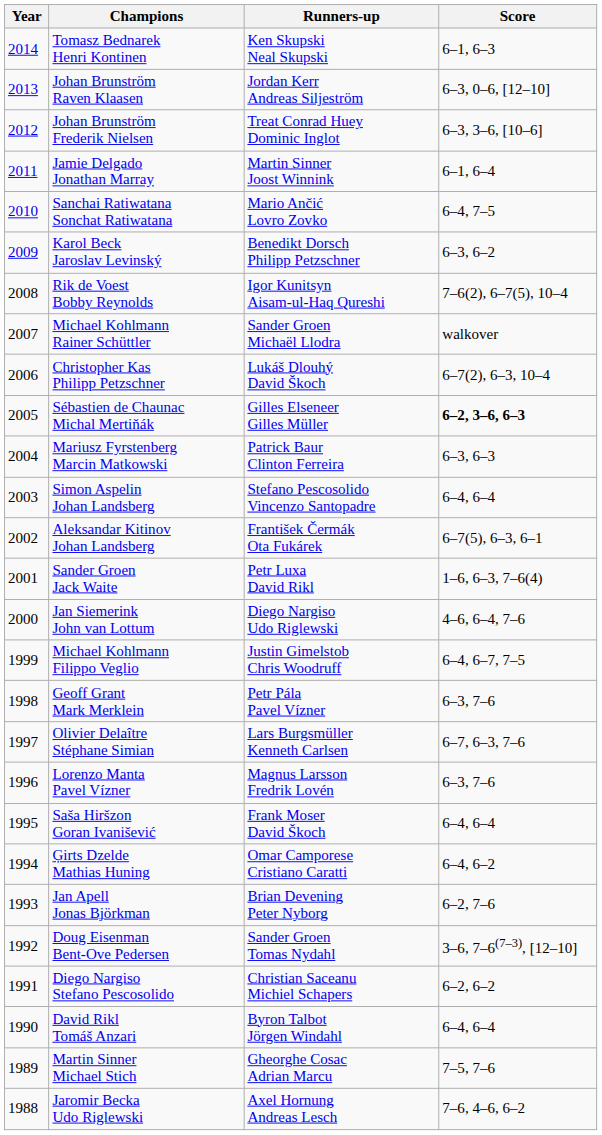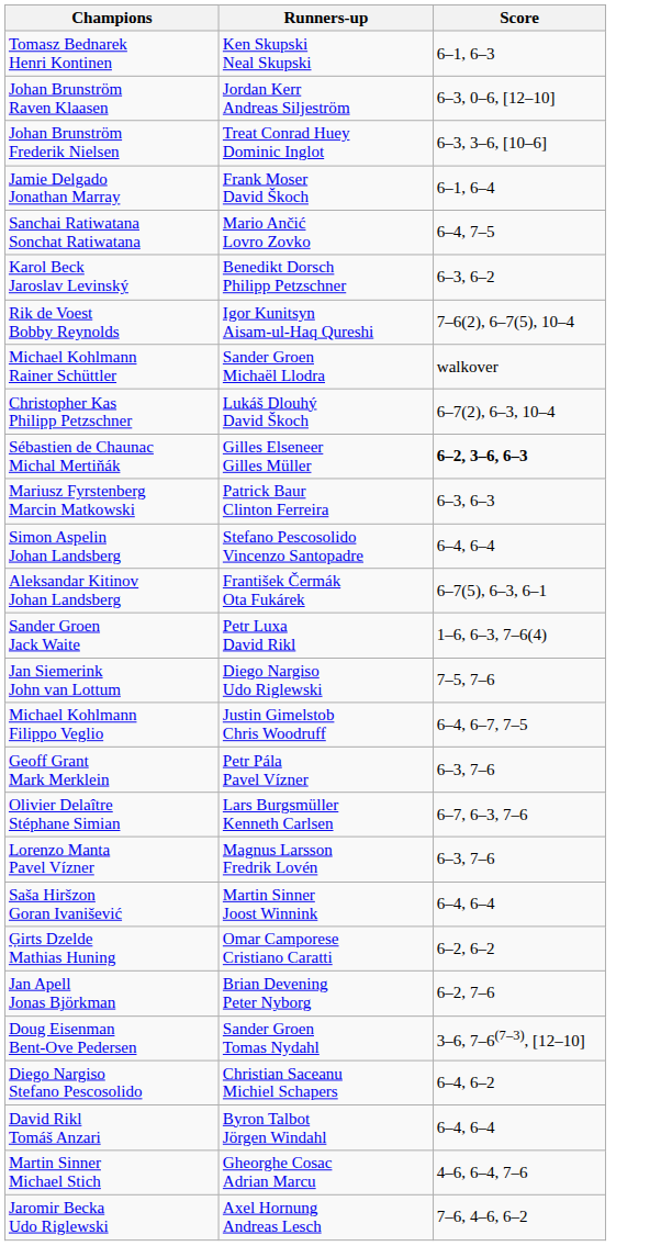- column: Year | 2014 | 2013 | 2012 | 2011 | 2010 | 2009 | 2008 | 2007 | 2006 | 2005 | 2004 | 2003 | 2002 | 2001 | 2000 | 1999 | 1998 | 1997 | 1996 | 1995 | 1994 | 1993 | 1992 | 1991 | 1990 | 1989 | 1988
Jamie Delgado Jonathan Marray | Runners-up: Martin Sinner Joost Winnink -> Frank Moser David Škoch
Jan Siemerink John van Lottum | Score: 4–6, 6–4, 7–6 -> 7–5, 7–6
Saša Hiršzon Goran Ivanišević | Runners-up: Frank Moser David Škoch -> Martin Sinner Joost Winnink
Ģirts Dzelde Mathias Huning | Score: 6–4, 6–2 -> 6–2, 6–2
Diego Nargiso Stefano Pescosolido | Score: 6–2, 6–2 -> 6–4, 6–2
Martin Sinner Michael Stich | Score: 7–5, 7–6 -> 4–6, 6–4, 7–6
